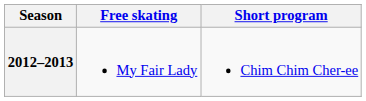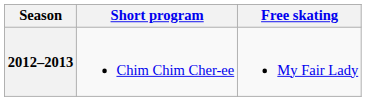columns swapped: Short program <-> Free skating
